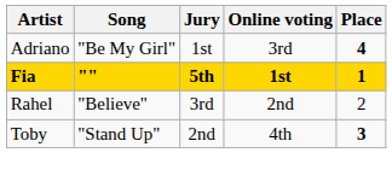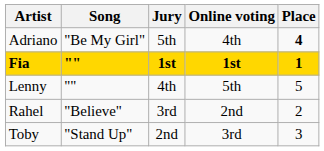Adriano | Jury: 1st -> 5th
Adriano | Online voting: 3rd -> 4th
Fia | Jury: 5th -> 1st
+ row: Lenny | "" | 4th | 5th | 5
Toby | Online voting: 4th -> 3rd
Toby | Place: bold -> normal
